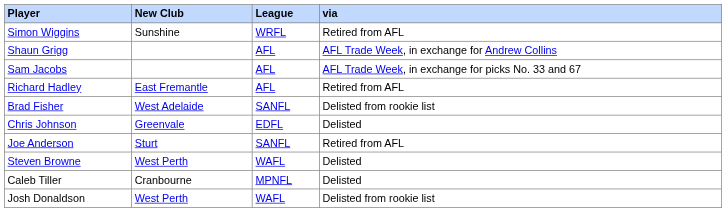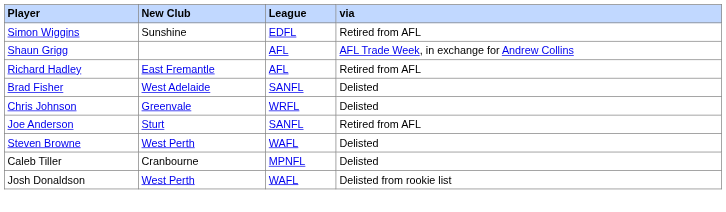Simon Wiggins | League: WRFL -> EDFL
- row: Sam Jacobs | AFL | AFL Trade Week, in exchange for picks No. 33 and 67
Brad Fisher | via: Delisted from rookie list -> Delisted
Chris Johnson | League: EDFL -> WRFL
